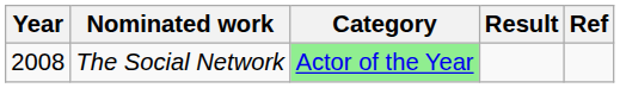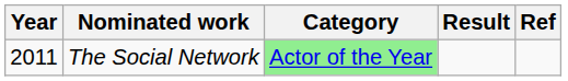The Social Network | Year: 2008 -> 2011
